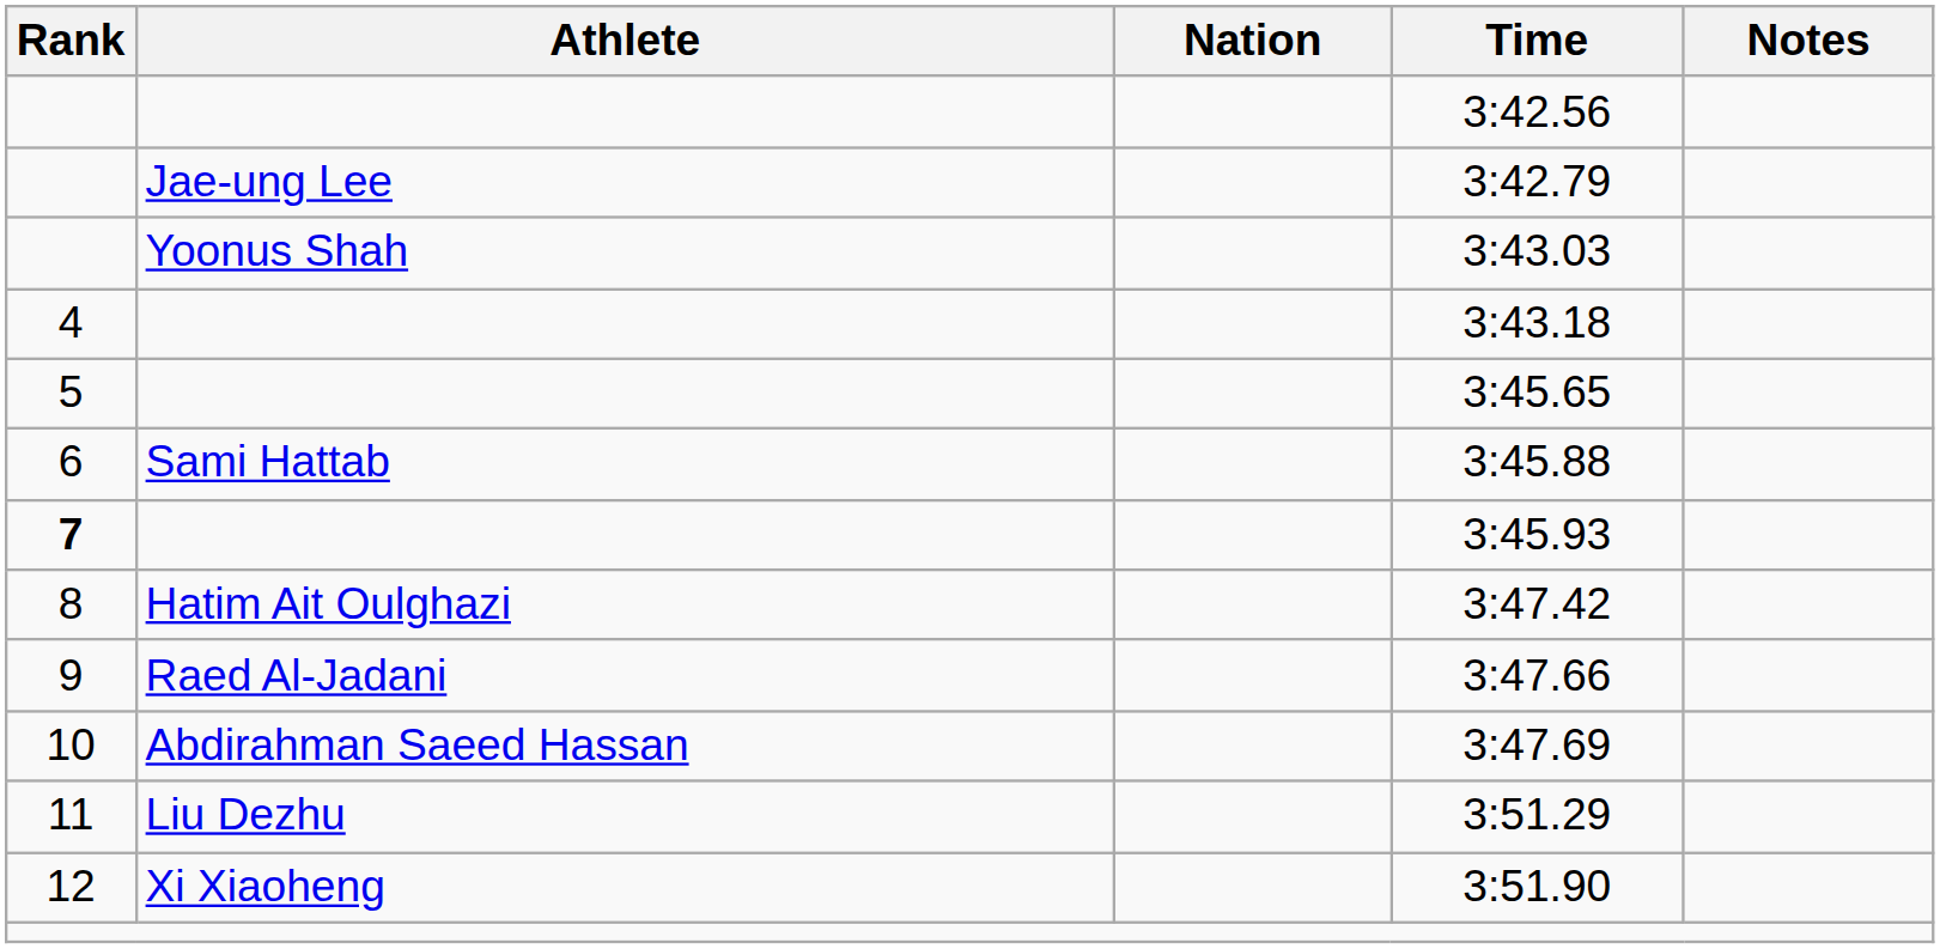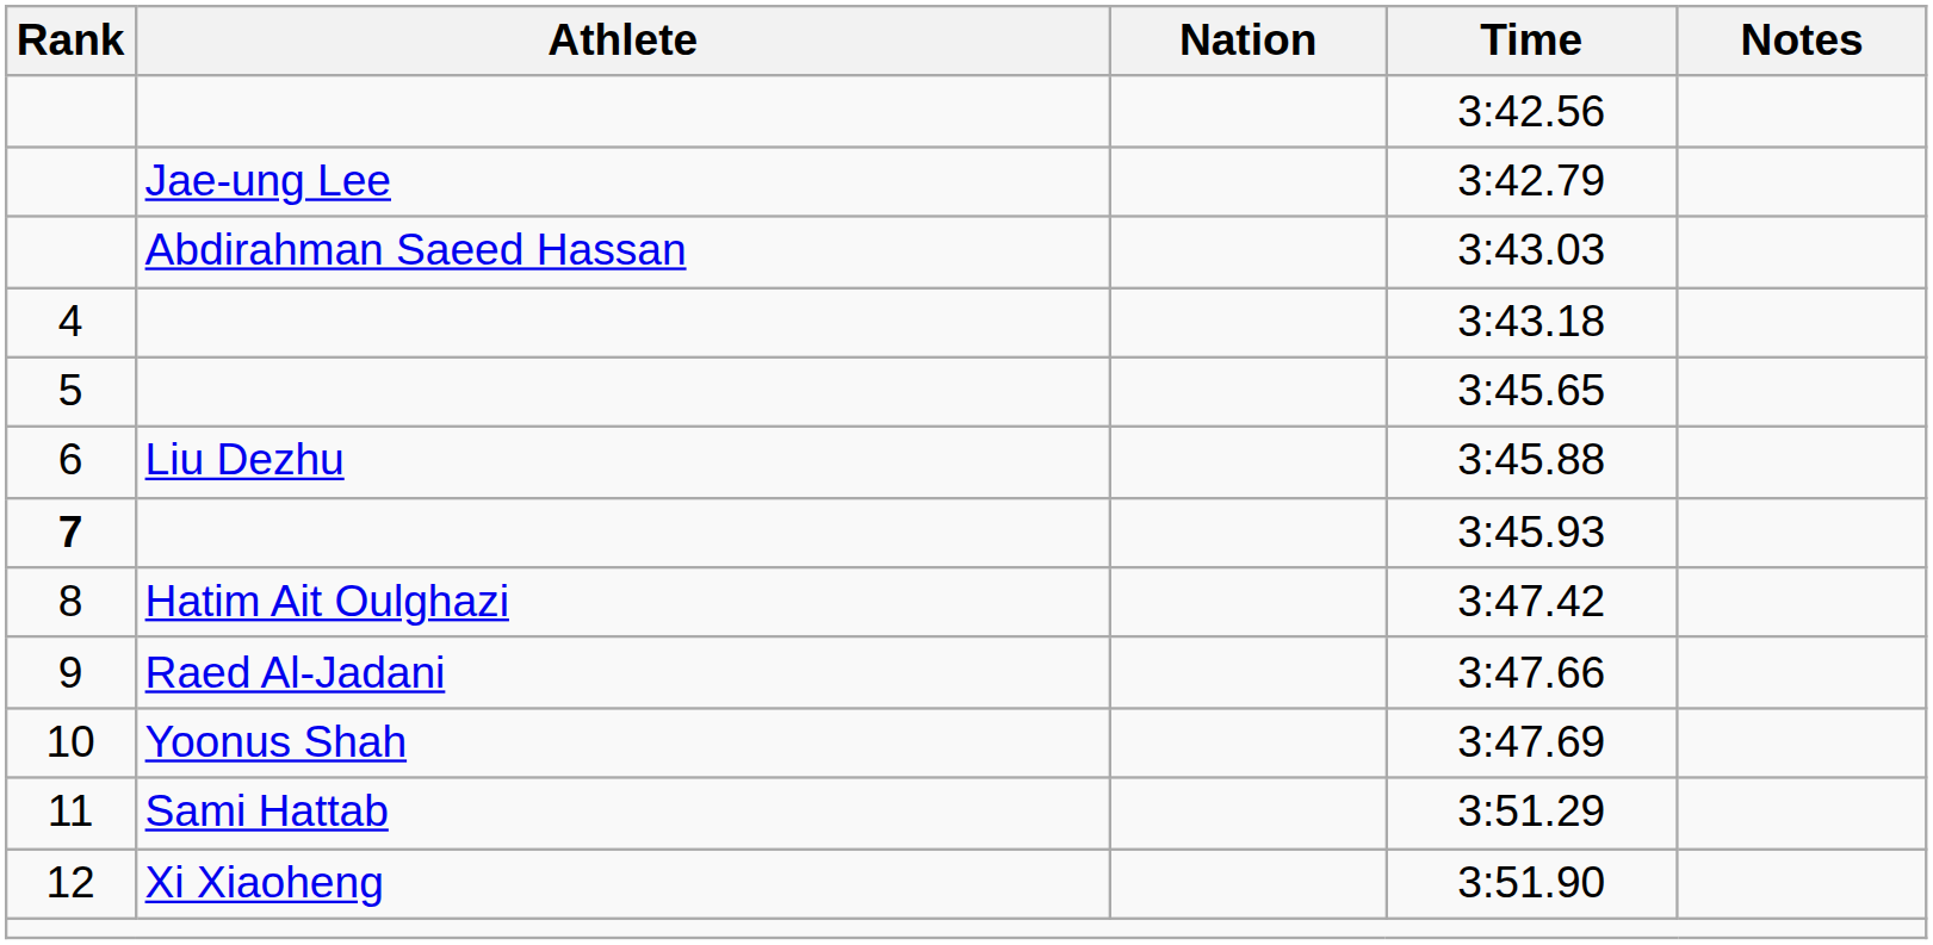3:43.03 | Athlete: Yoonus Shah -> Abdirahman Saeed Hassan
3:45.88 | Athlete: Sami Hattab -> Liu Dezhu
3:47.69 | Athlete: Abdirahman Saeed Hassan -> Yoonus Shah
3:51.29 | Athlete: Liu Dezhu -> Sami Hattab
